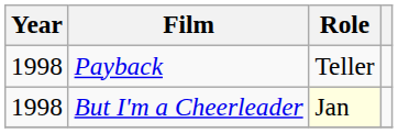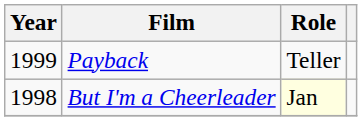Payback | Year: 1998 -> 1999
